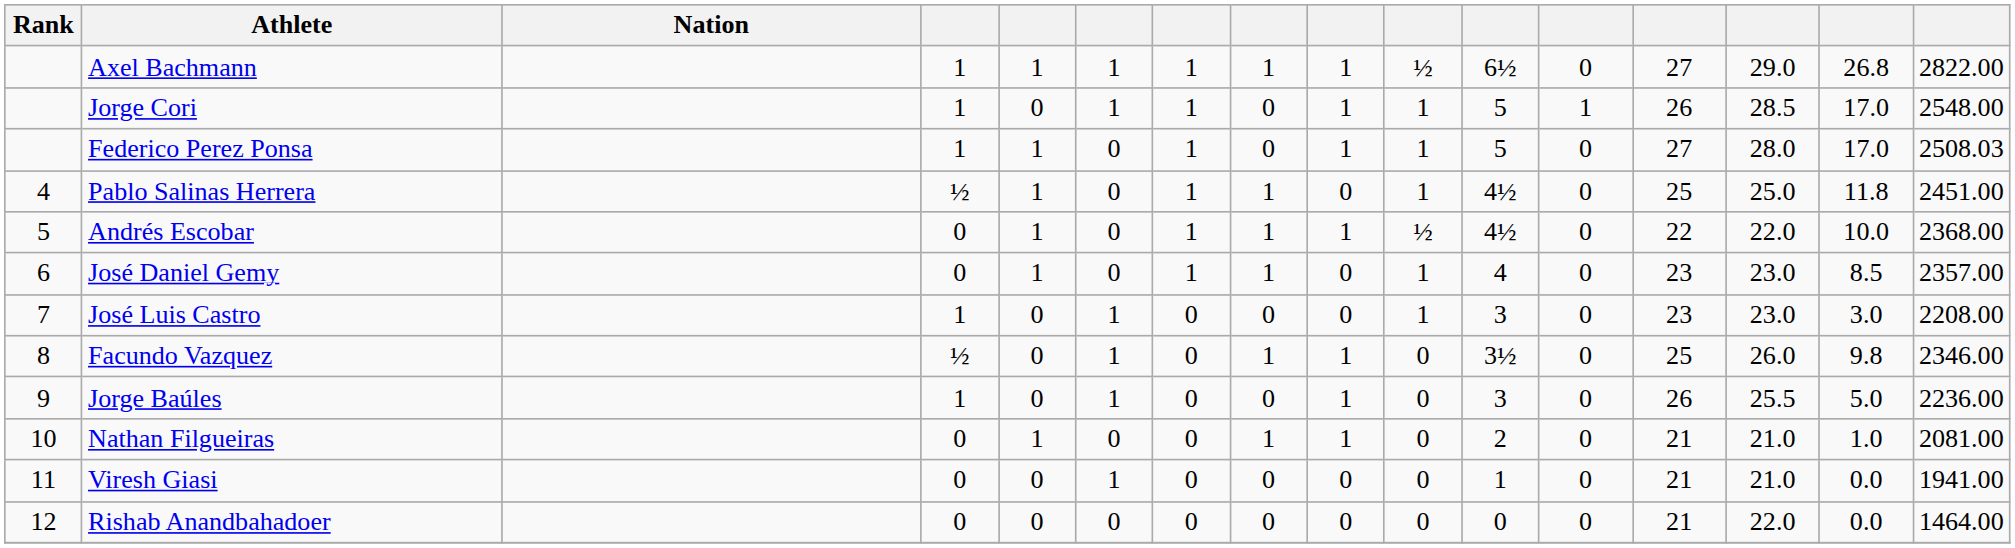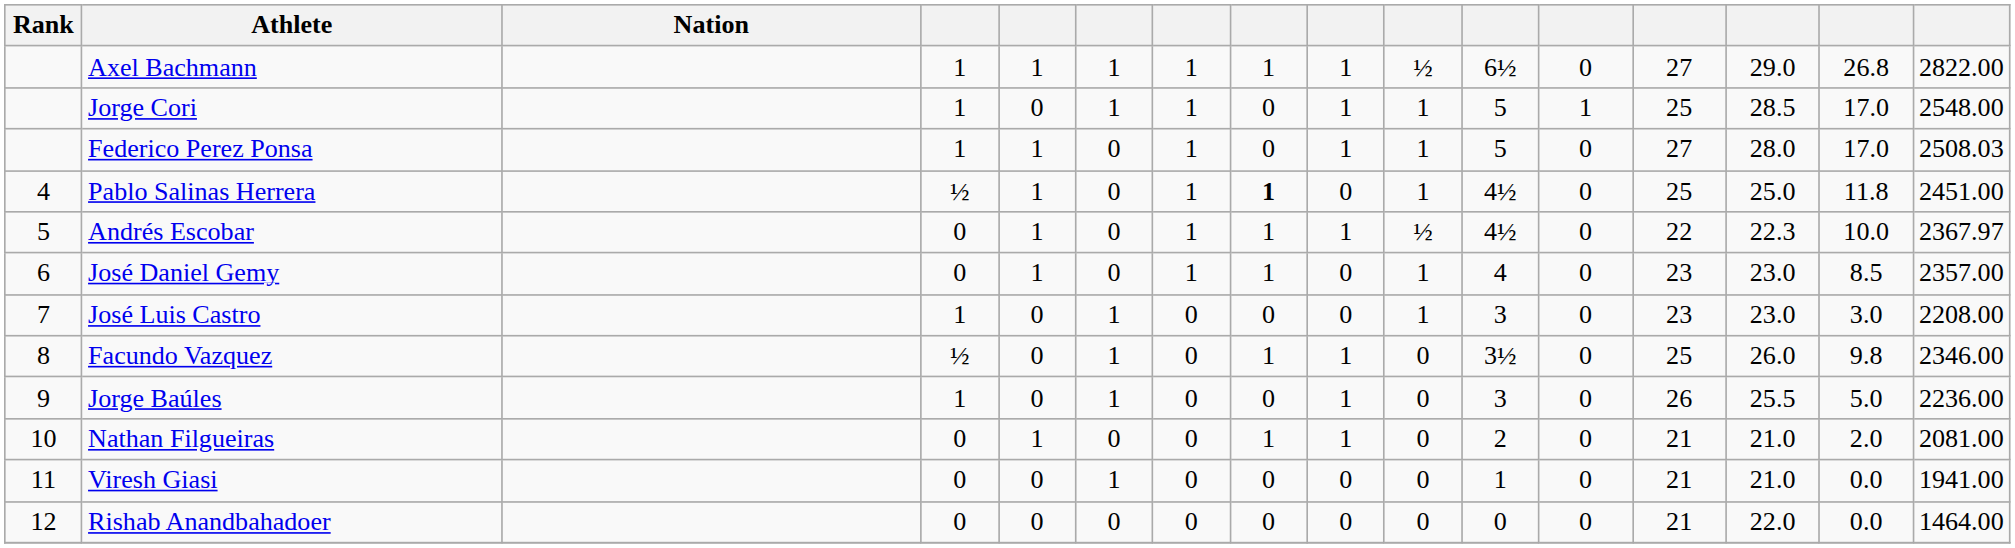Jorge Cori | column 13: 26 -> 25
Pablo Salinas Herrera | column 8: normal -> bold
Andrés Escobar | column 14: 22.0 -> 22.3
Andrés Escobar | column 16: 2368.00 -> 2367.97
Nathan Filgueiras | column 15: 1.0 -> 2.0
